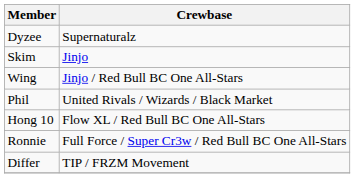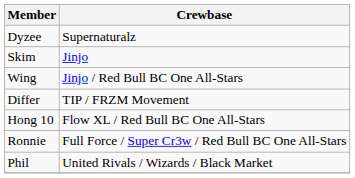rows swapped: Differ <-> Phil
